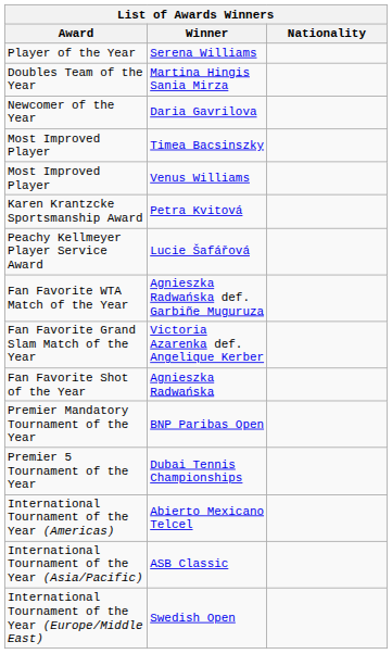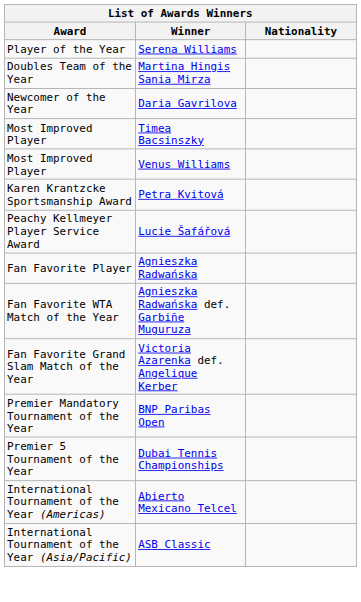+ row: Fan Favorite Player | Agnieszka Radwańska
- row: Fan Favorite Shot of the Year | Agnieszka Radwańska
- row: International Tournament of the Year (Europe/Middle East) | Swedish Open
